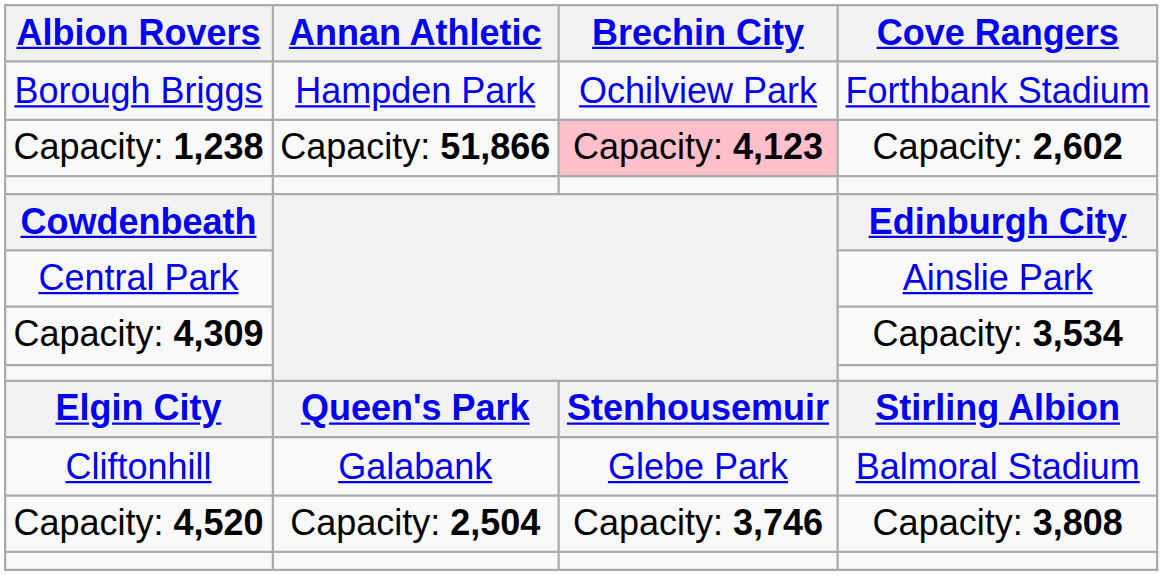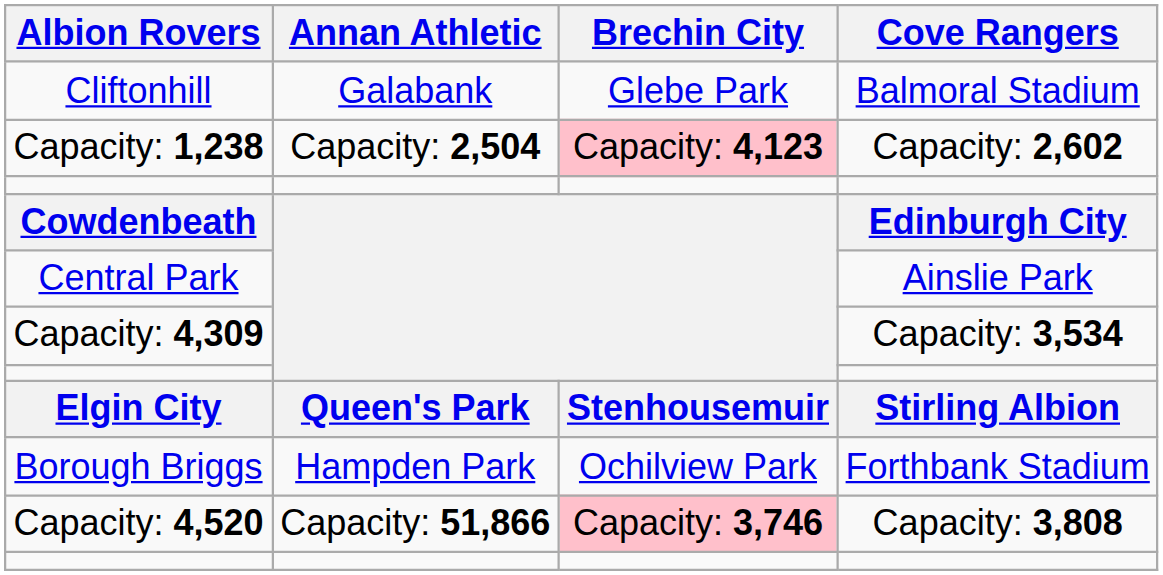rows swapped: Cliftonhill <-> Borough Briggs
Capacity: 1,238 | Annan Athletic: Capacity: 51,866 -> Capacity: 2,504
Capacity: 4,520 | Annan Athletic: Capacity: 2,504 -> Capacity: 51,866
Capacity: 4,520 | Brechin City: no background -> pink background
